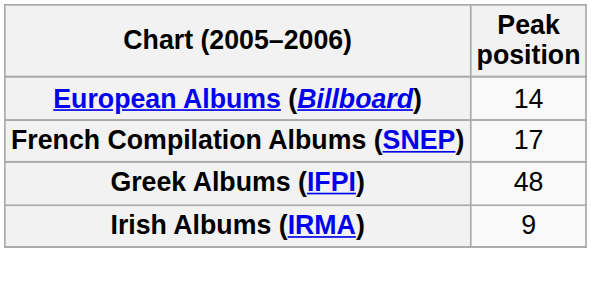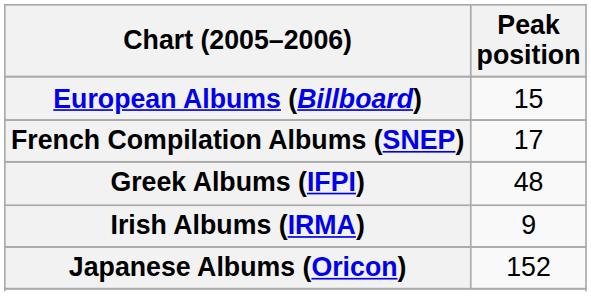European Albums (Billboard) | Peak position: 14 -> 15
+ row: Japanese Albums (Oricon) | 152
